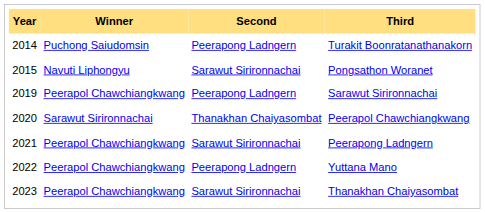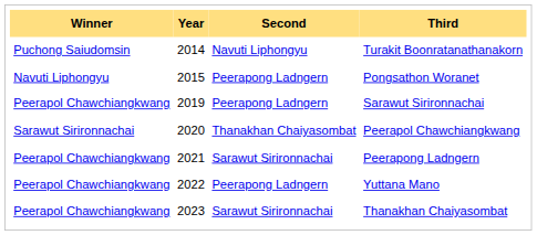columns swapped: Year <-> Winner
Turakit Boonratanathanakorn | Second: Peerapong Ladngern -> Navuti Liphongyu
Pongsathon Woranet | Second: Sarawut Sirironnachai -> Peerapong Ladngern
